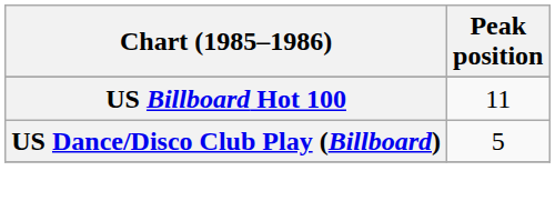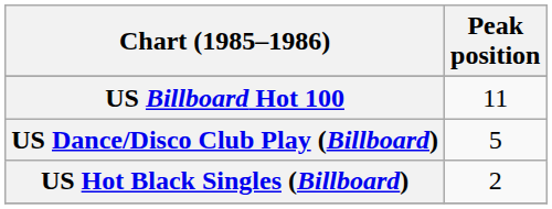+ row: US Hot Black Singles (Billboard) | 2
